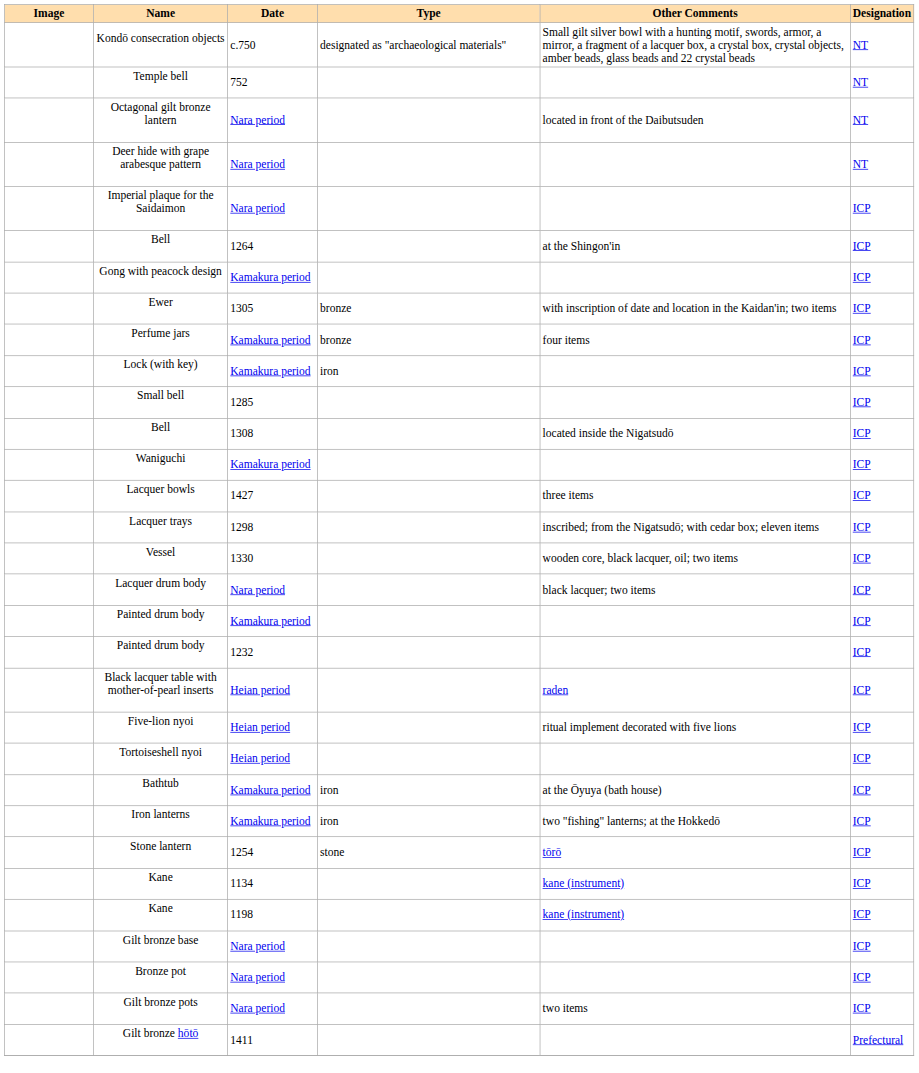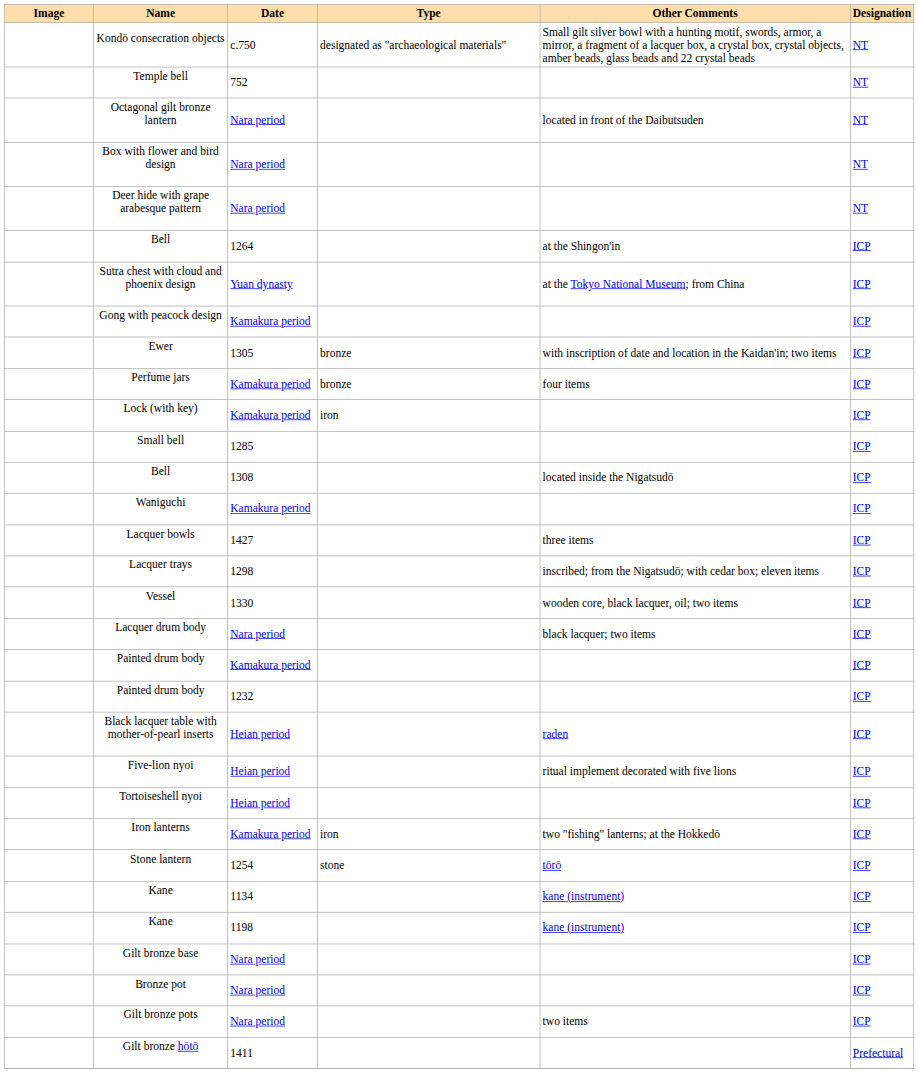+ row: Box with flower and bird design | Nara period | NT
- row: Imperial plaque for the Saidaimon | Nara period | ICP
+ row: Sutra chest with cloud and phoenix design | Yuan dynasty | at the Tokyo National Museum; from China | ICP
- row: Bathtub | Kamakura period | iron | at the Ōyuya (bath house) | ICP
